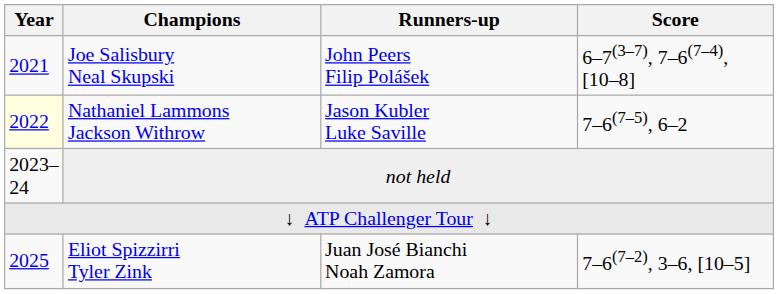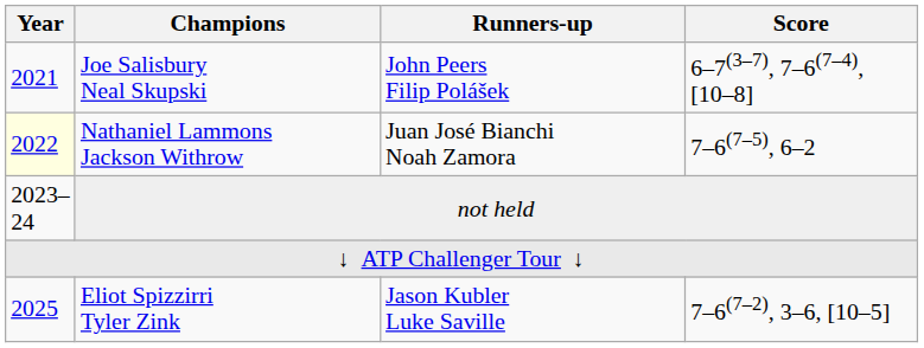Nathaniel Lammons Jackson Withrow | Runners-up: Jason Kubler Luke Saville -> Juan José Bianchi Noah Zamora
Eliot Spizzirri Tyler Zink | Runners-up: Juan José Bianchi Noah Zamora -> Jason Kubler Luke Saville
